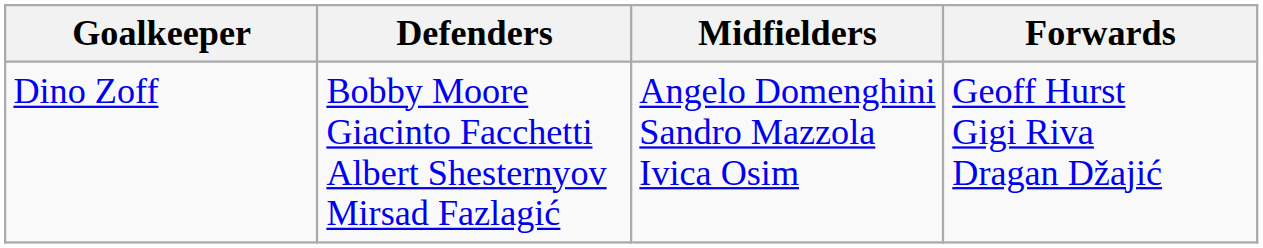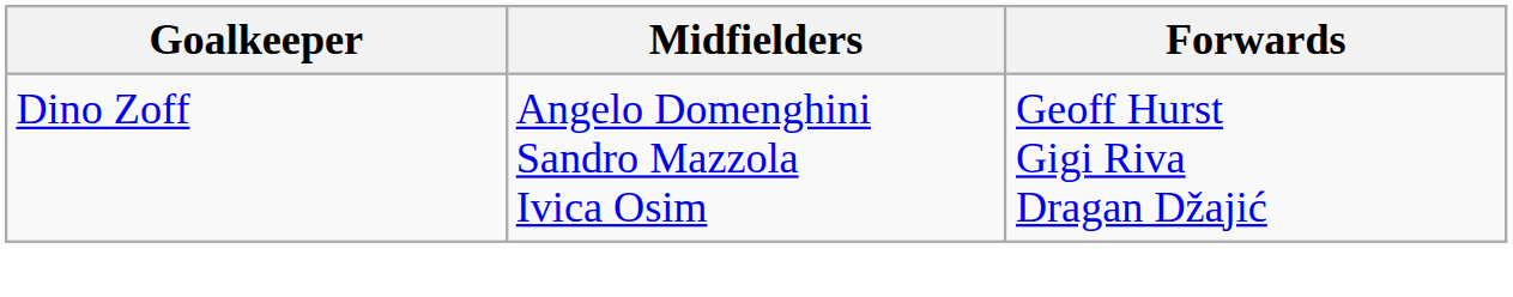- column: Defenders | Bobby Moore Giacinto Facchetti Albert Shesternyov Mirsad Fazlagić
